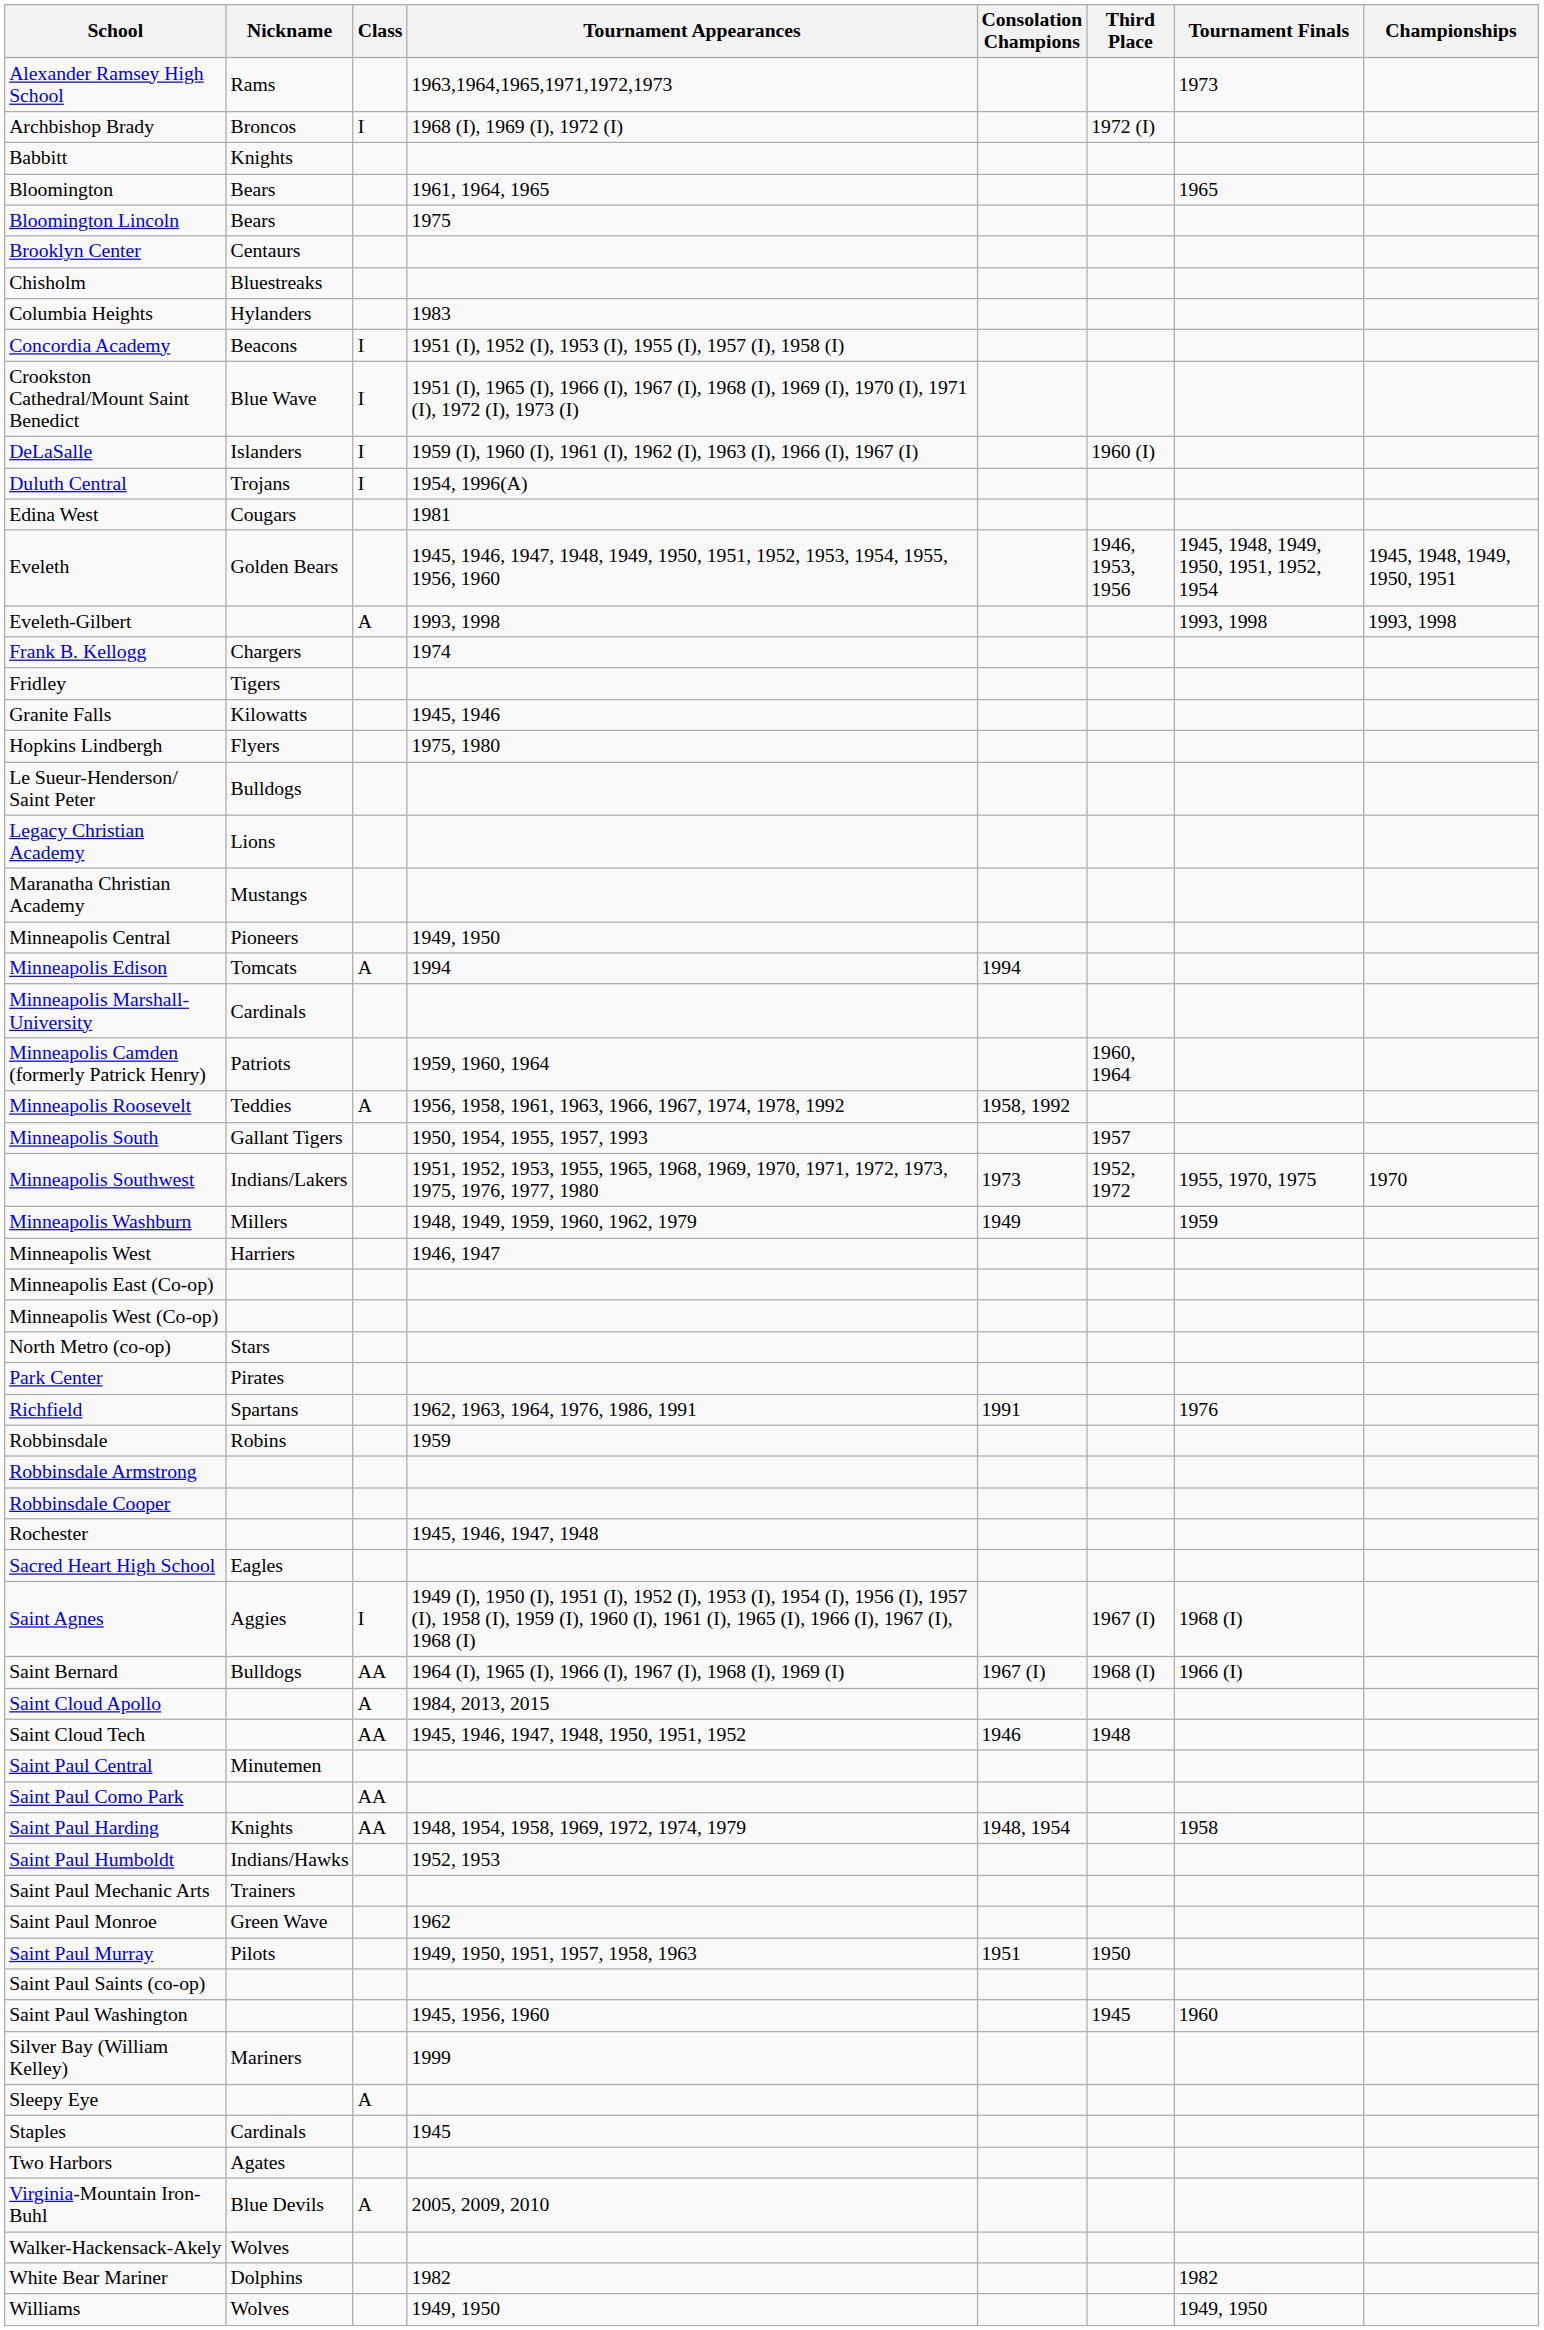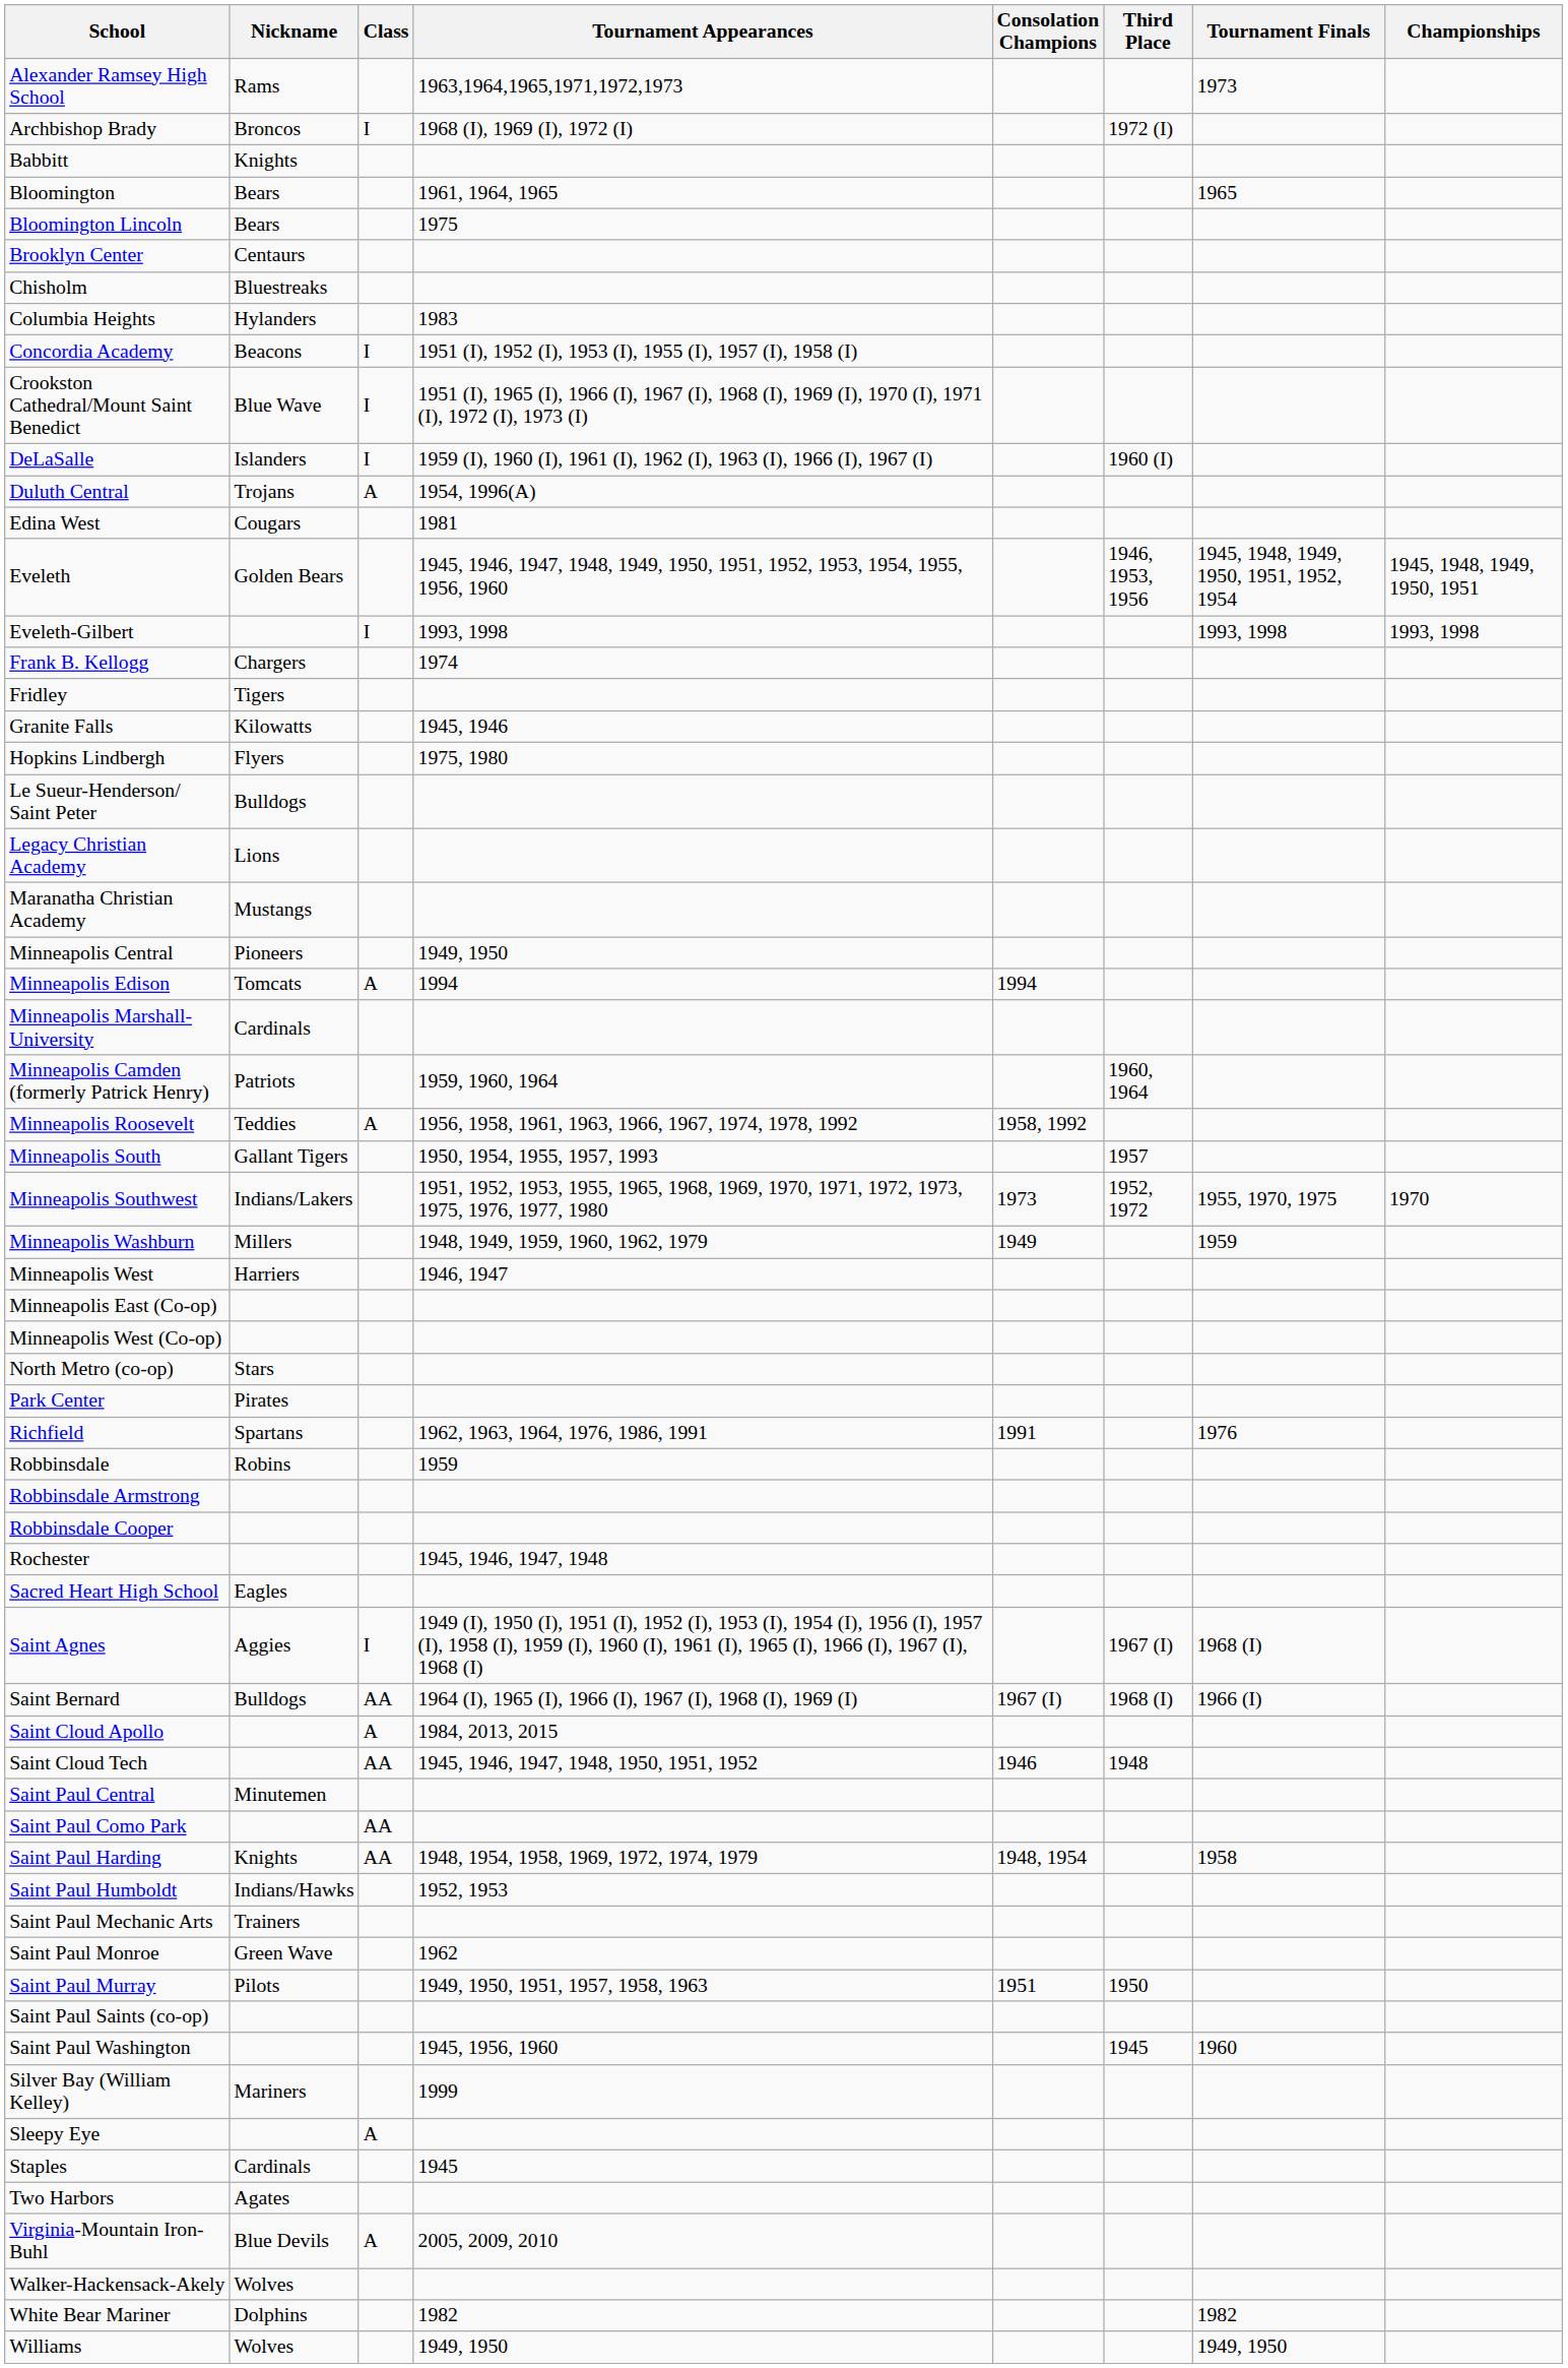Duluth Central | Class: I -> A
Eveleth-Gilbert | Class: A -> I
